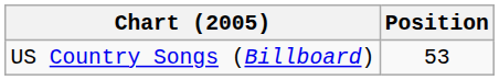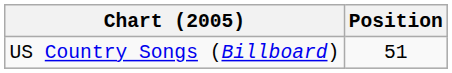US Country Songs (Billboard) | Position: 53 -> 51
